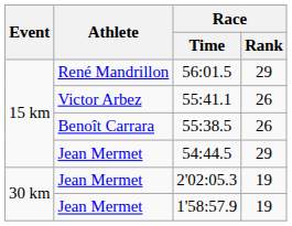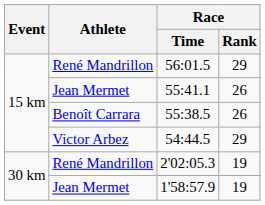55:41.1 | Athlete: Victor Arbez -> Jean Mermet
54:44.5 | Athlete: Jean Mermet -> Victor Arbez
2'02:05.3 | Athlete: Jean Mermet -> René Mandrillon
